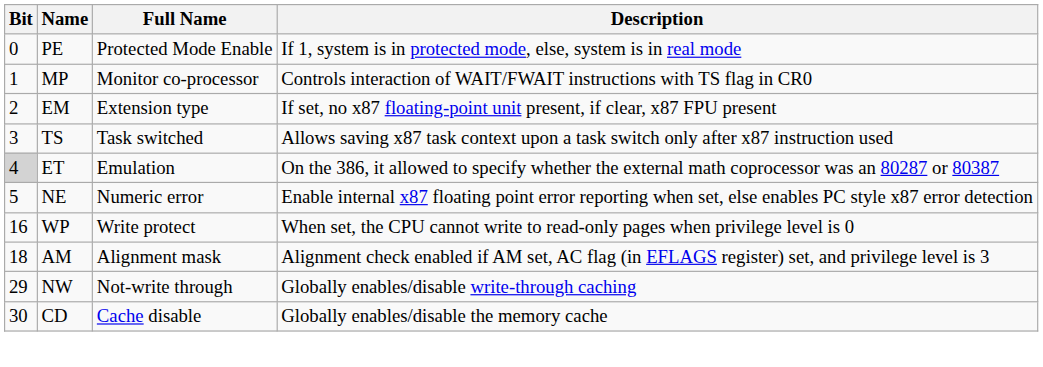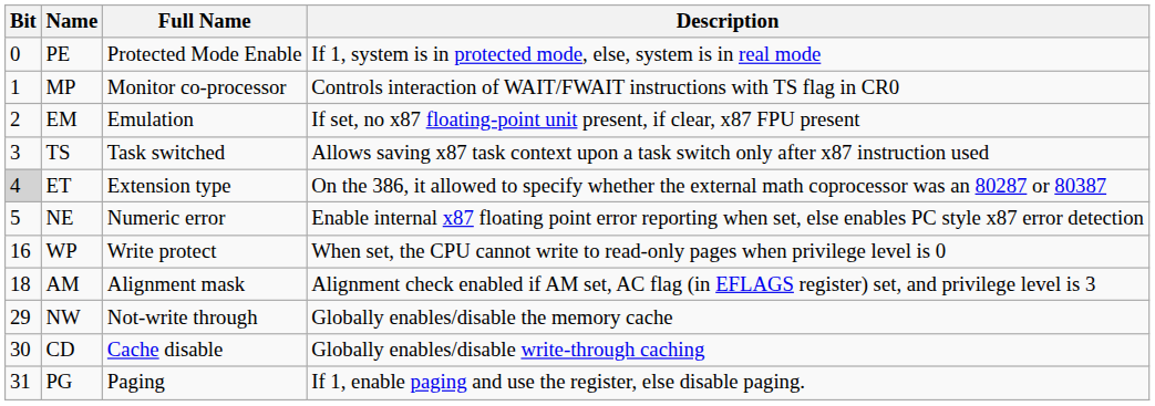EM | Full Name: Extension type -> Emulation
ET | Full Name: Emulation -> Extension type
NW | Description: Globally enables/disable write-through caching -> Globally enables/disable the memory cache
CD | Description: Globally enables/disable the memory cache -> Globally enables/disable write-through caching
+ row: 31 | PG | Paging | If 1, enable paging and use the register, else disable paging.
